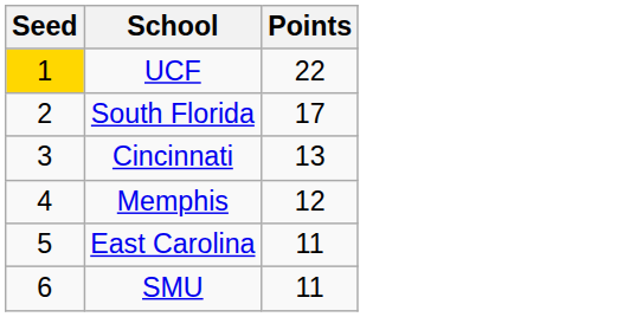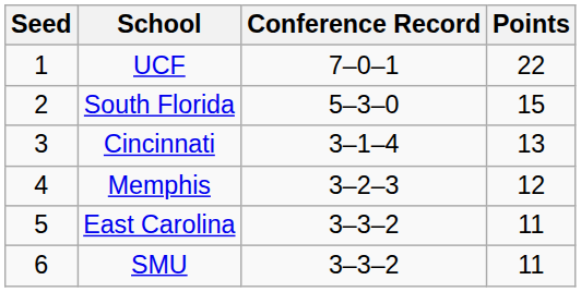+ column: Conference Record | 7–0–1 | 5–3–0 | 3–1–4 | 3–2–3 | 3–3–2 | 3–3–2
UCF | Seed: gold background -> no background
South Florida | Points: 17 -> 15
